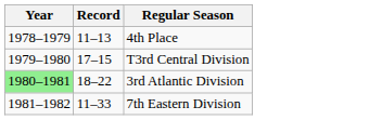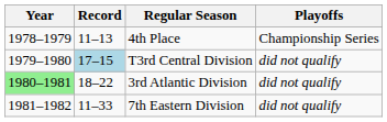+ column: Playoffs | Championship Series | did not qualify | did not qualify | did not qualify
T3rd Central Division | Record: no background -> lightblue background
